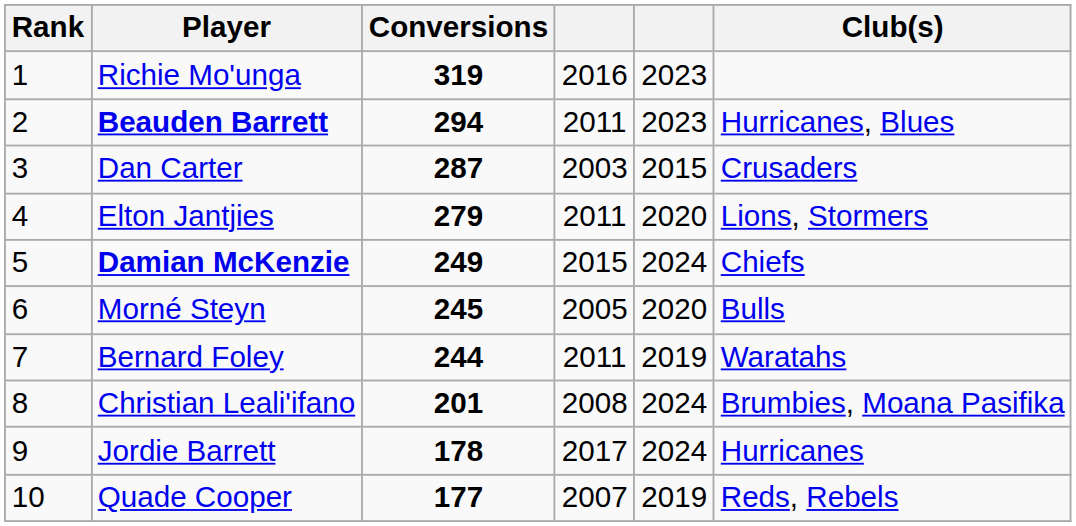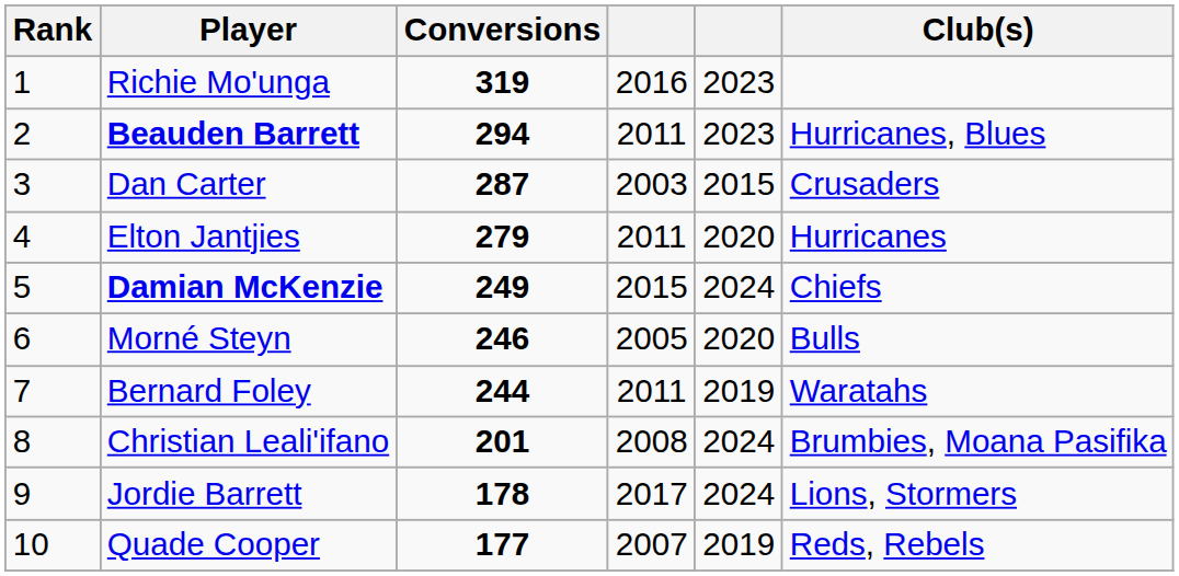Elton Jantjies | Club(s): Lions, Stormers -> Hurricanes
Morné Steyn | Conversions: 245 -> 246
Jordie Barrett | Club(s): Hurricanes -> Lions, Stormers
